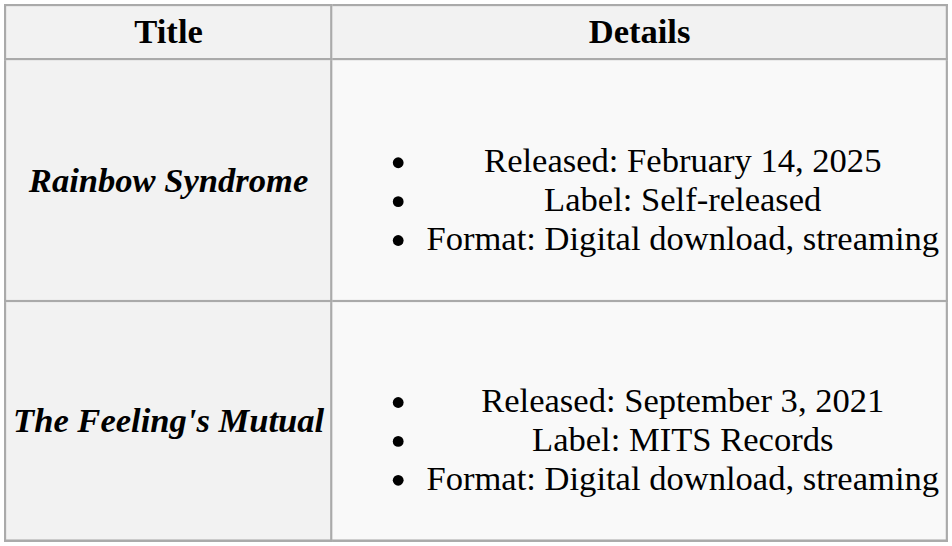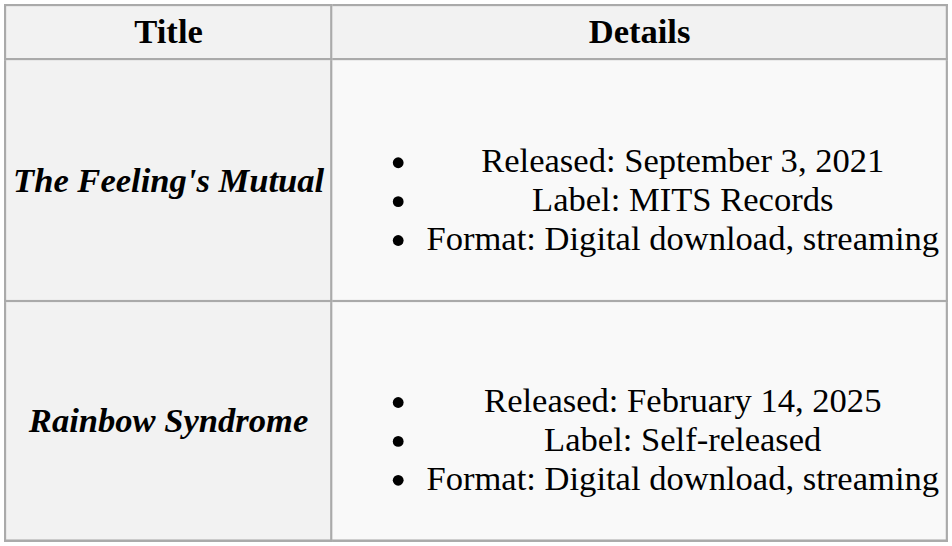rows swapped: The Feeling's Mutual <-> Rainbow Syndrome
